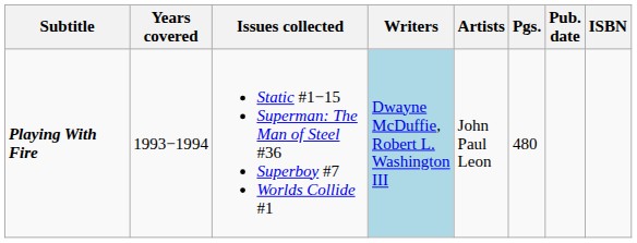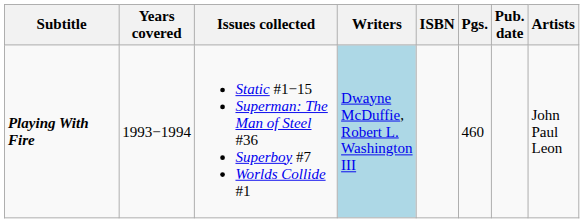columns swapped: Artists <-> ISBN
Playing With Fire | Pgs.: 480 -> 460
